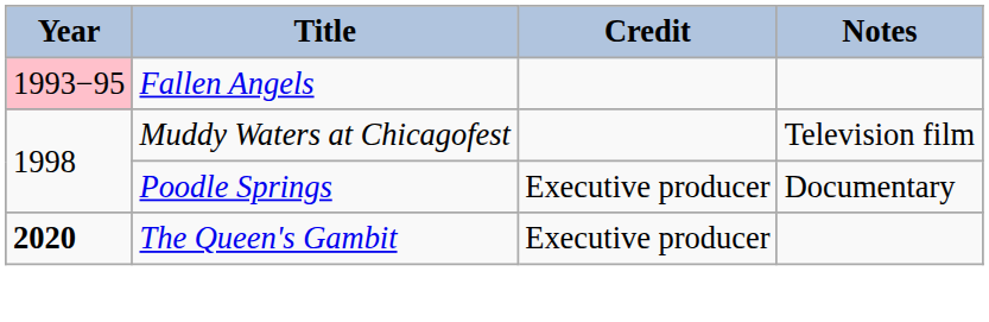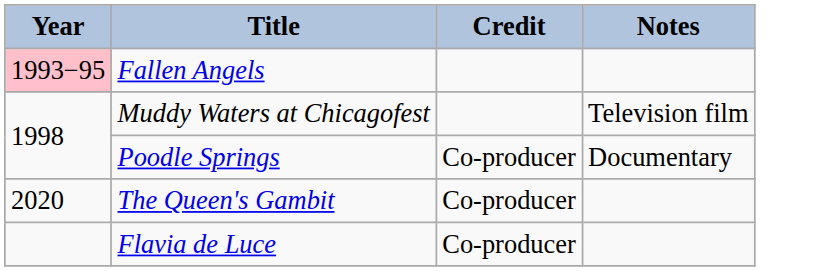Poodle Springs | Credit: Executive producer -> Co-producer
The Queen's Gambit | Year: bold -> normal
The Queen's Gambit | Credit: Executive producer -> Co-producer
+ row: Flavia de Luce | Co-producer
